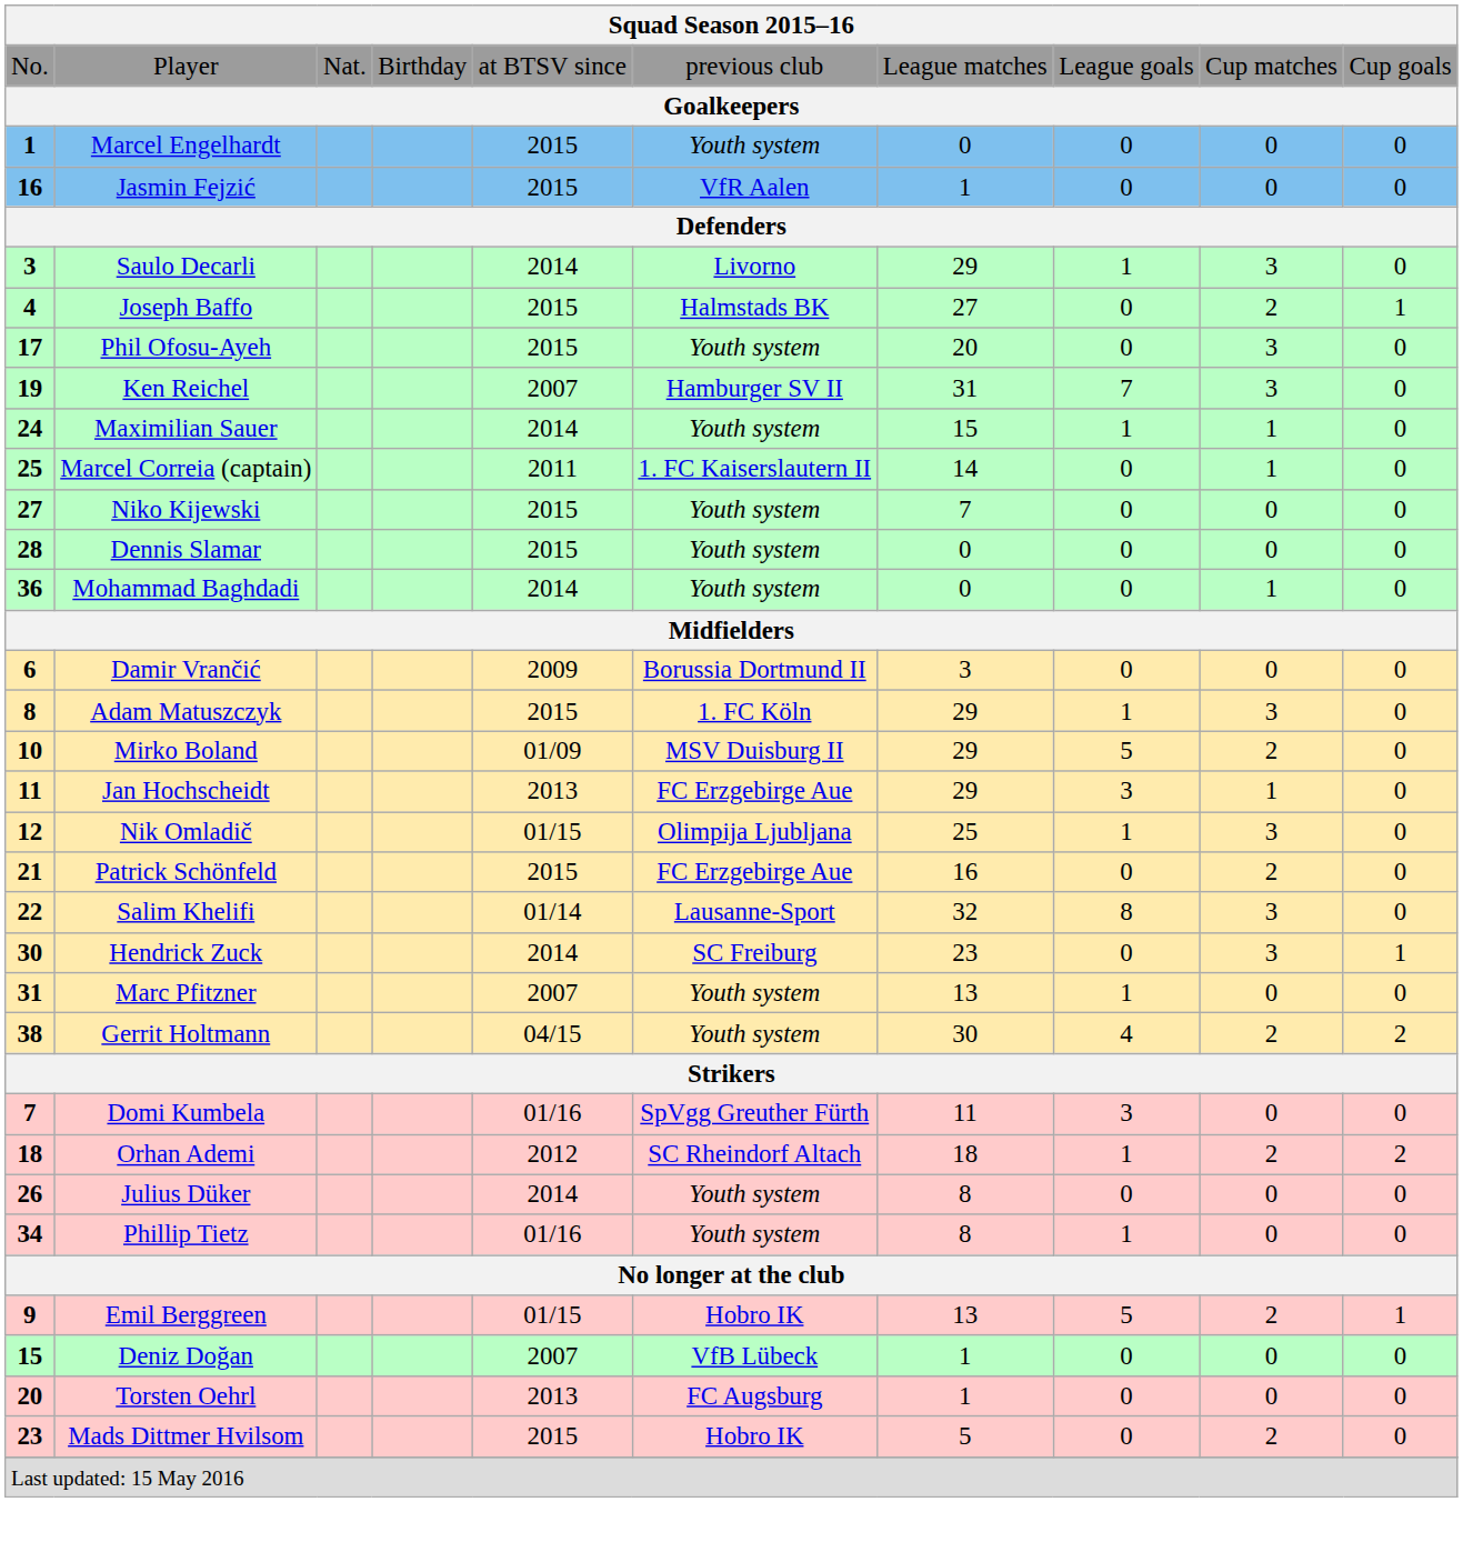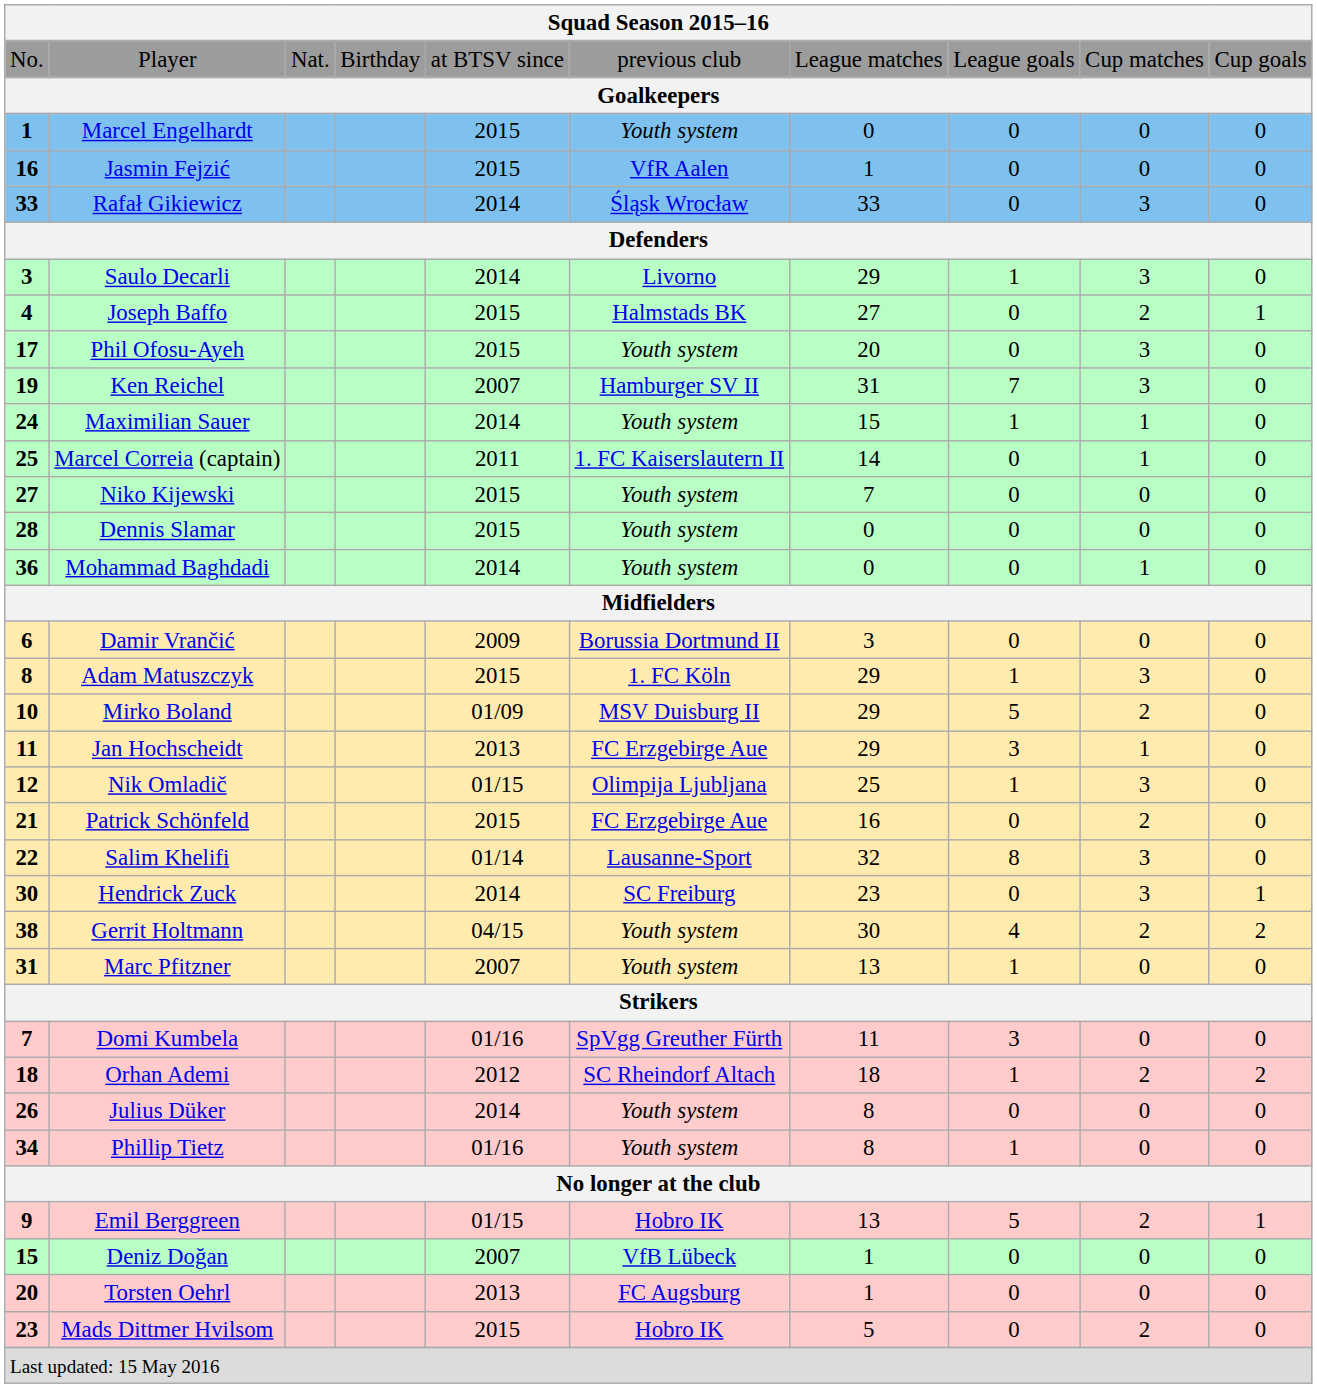+ row: 33 | Rafał Gikiewicz | 2014 | Śląsk Wrocław | 33 | 0 | 3 | 0
rows swapped: Marc Pfitzner <-> Gerrit Holtmann
